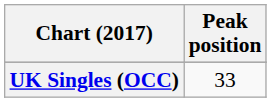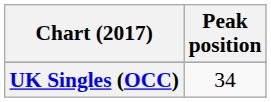UK Singles (OCC) | Peak position: 33 -> 34
